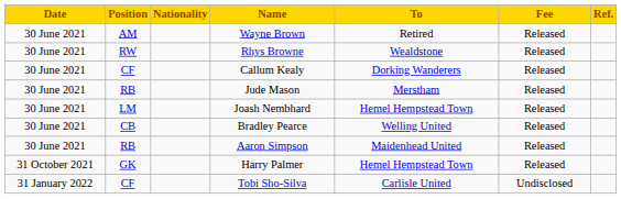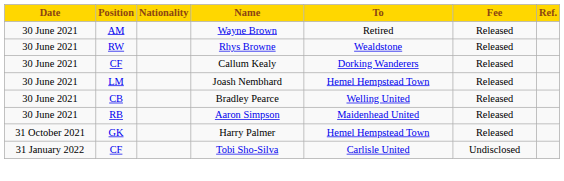- row: 30 June 2021 | RB | Jude Mason | Merstham | Released
